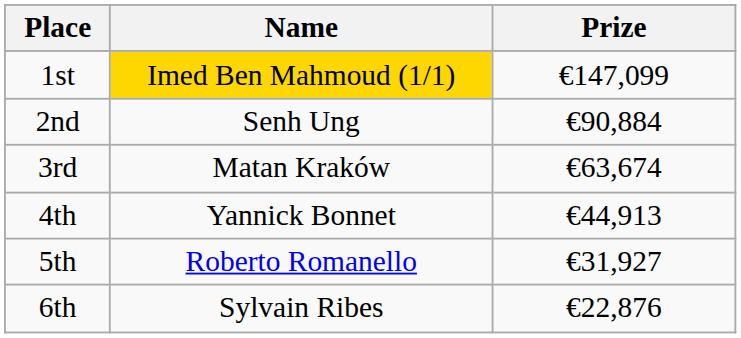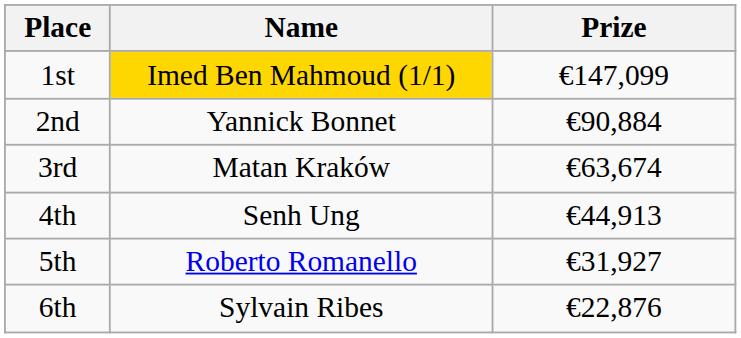2nd | Name: Senh Ung -> Yannick Bonnet
4th | Name: Yannick Bonnet -> Senh Ung
